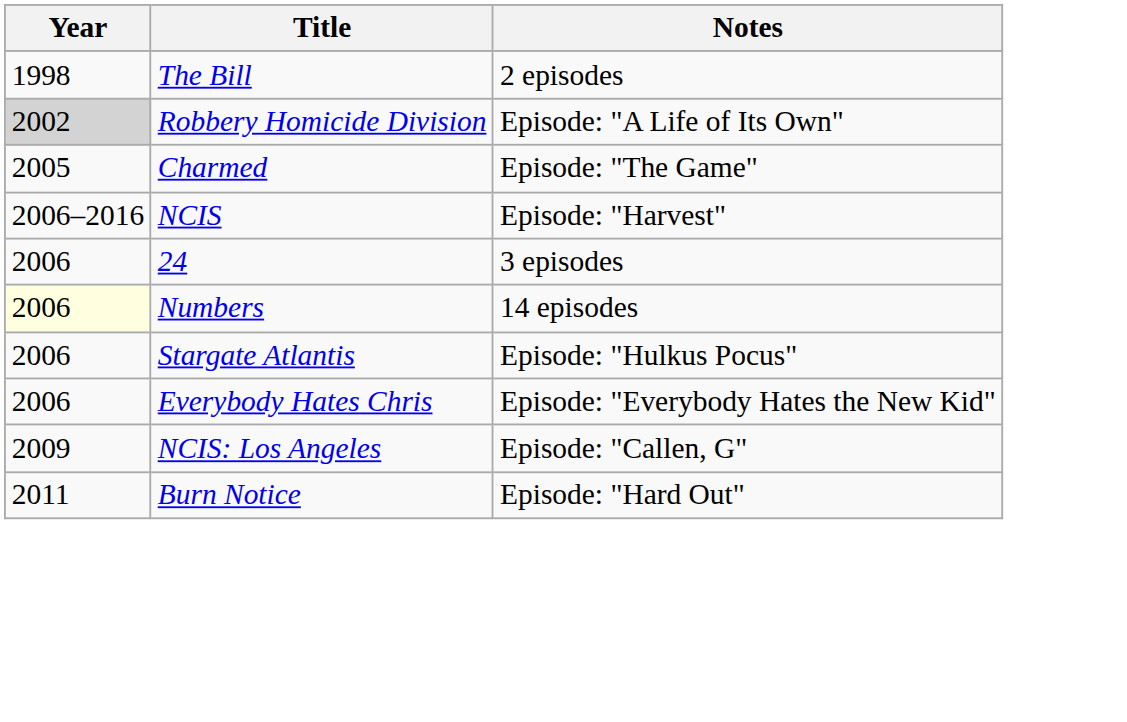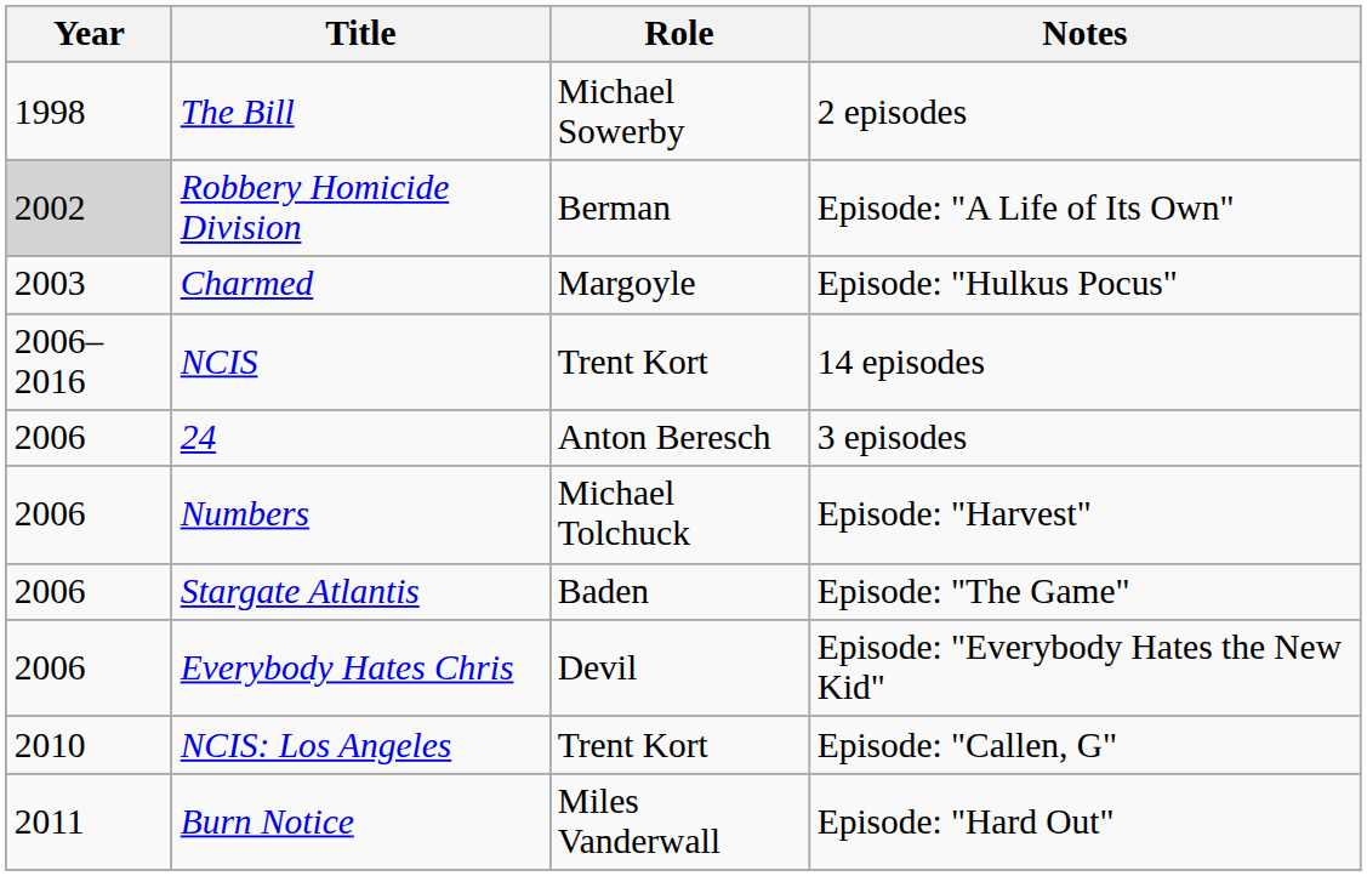+ column: Role | Michael Sowerby | Berman | Margoyle | Trent Kort | Anton Beresch | Michael Tolchuck | Baden | Devil | Trent Kort | Miles Vanderwall
Charmed | Year: 2005 -> 2003
Charmed | Notes: Episode: "The Game" -> Episode: "Hulkus Pocus"
NCIS | Notes: Episode: "Harvest" -> 14 episodes
Numbers | Year: lightyellow background -> no background
Numbers | Notes: 14 episodes -> Episode: "Harvest"
Stargate Atlantis | Notes: Episode: "Hulkus Pocus" -> Episode: "The Game"
NCIS: Los Angeles | Year: 2009 -> 2010
